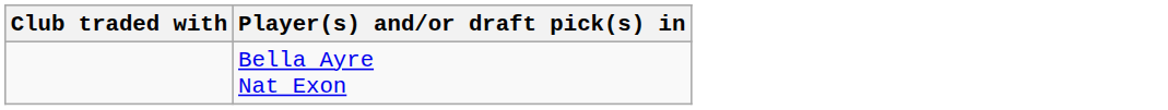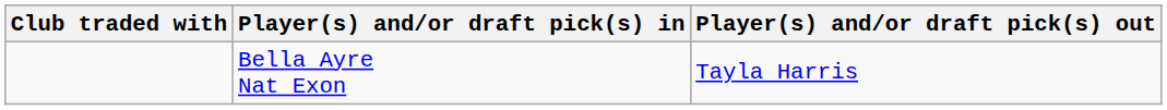+ column: Player(s) and/or draft pick(s) out | Tayla Harris
